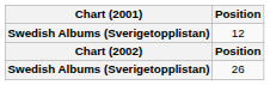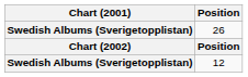rows swapped: 12 <-> 26
